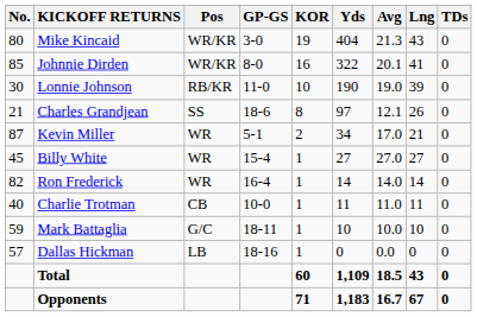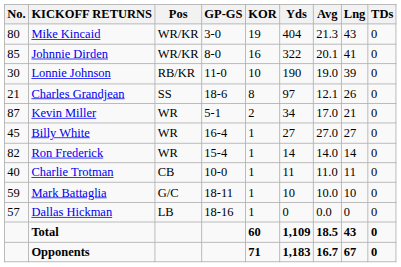Billy White | GP-GS: 15-4 -> 16-4
Ron Frederick | GP-GS: 16-4 -> 15-4
